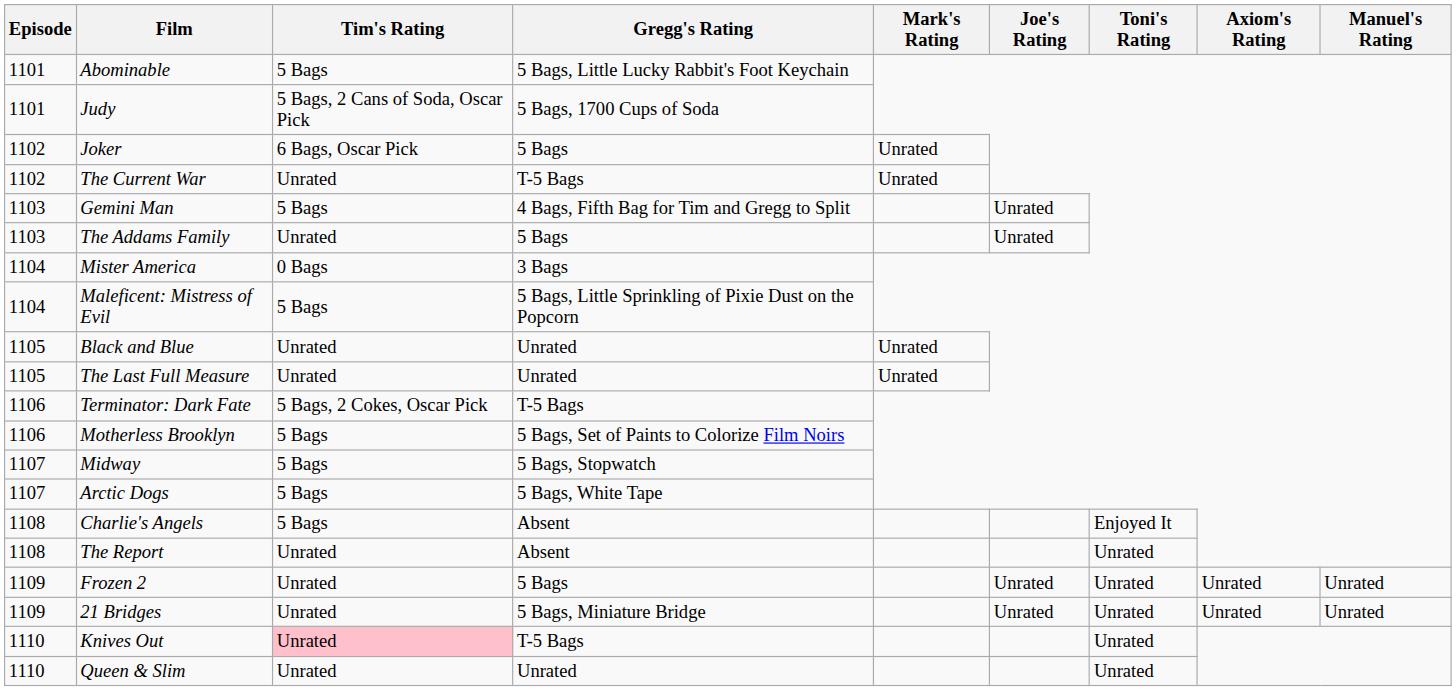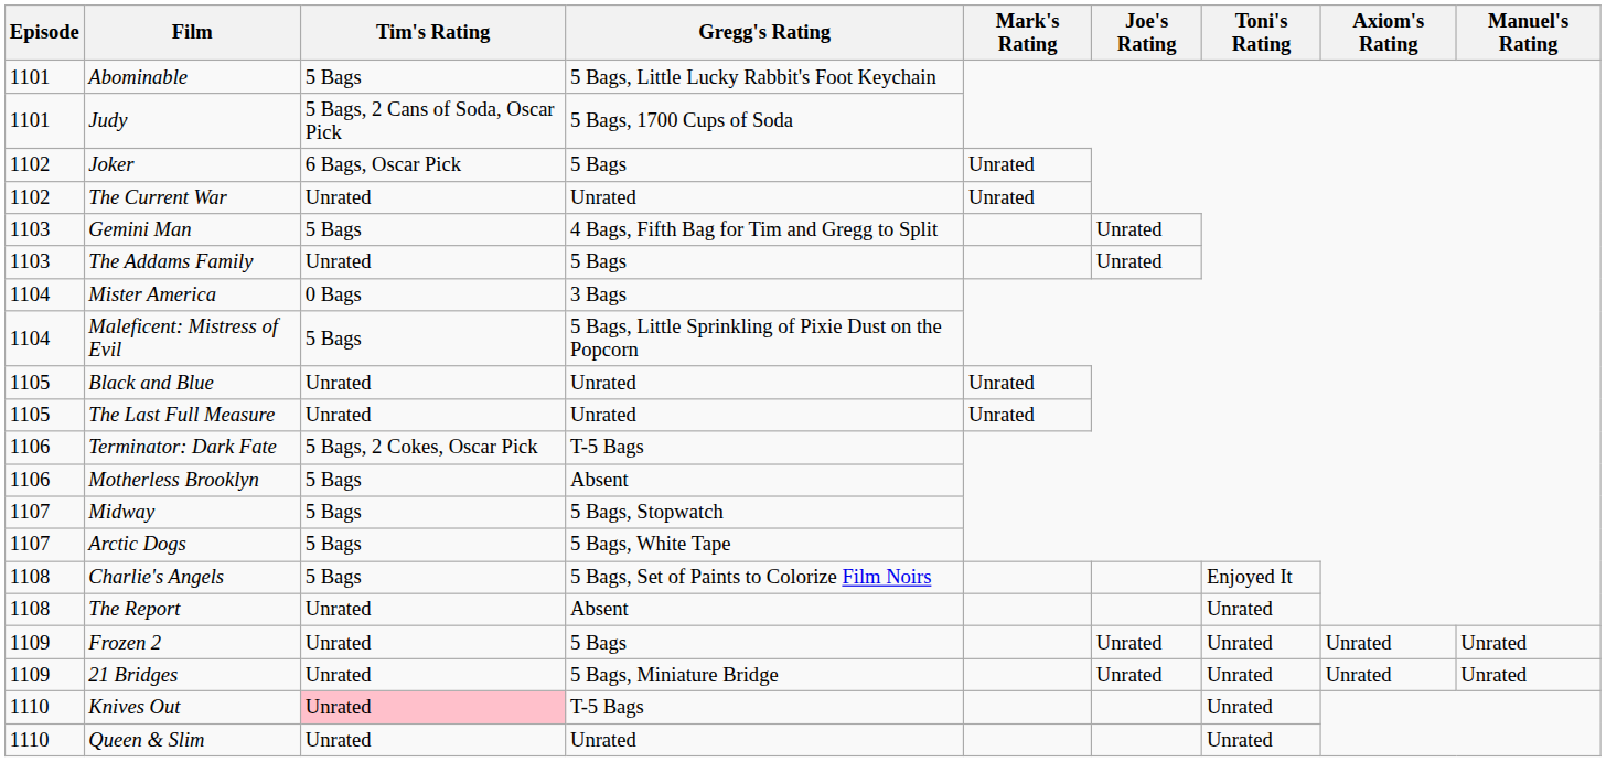The Current War | Gregg's Rating: T-5 Bags -> Unrated
Motherless Brooklyn | Gregg's Rating: 5 Bags, Set of Paints to Colorize Film Noirs -> Absent
Charlie's Angels | Gregg's Rating: Absent -> 5 Bags, Set of Paints to Colorize Film Noirs
